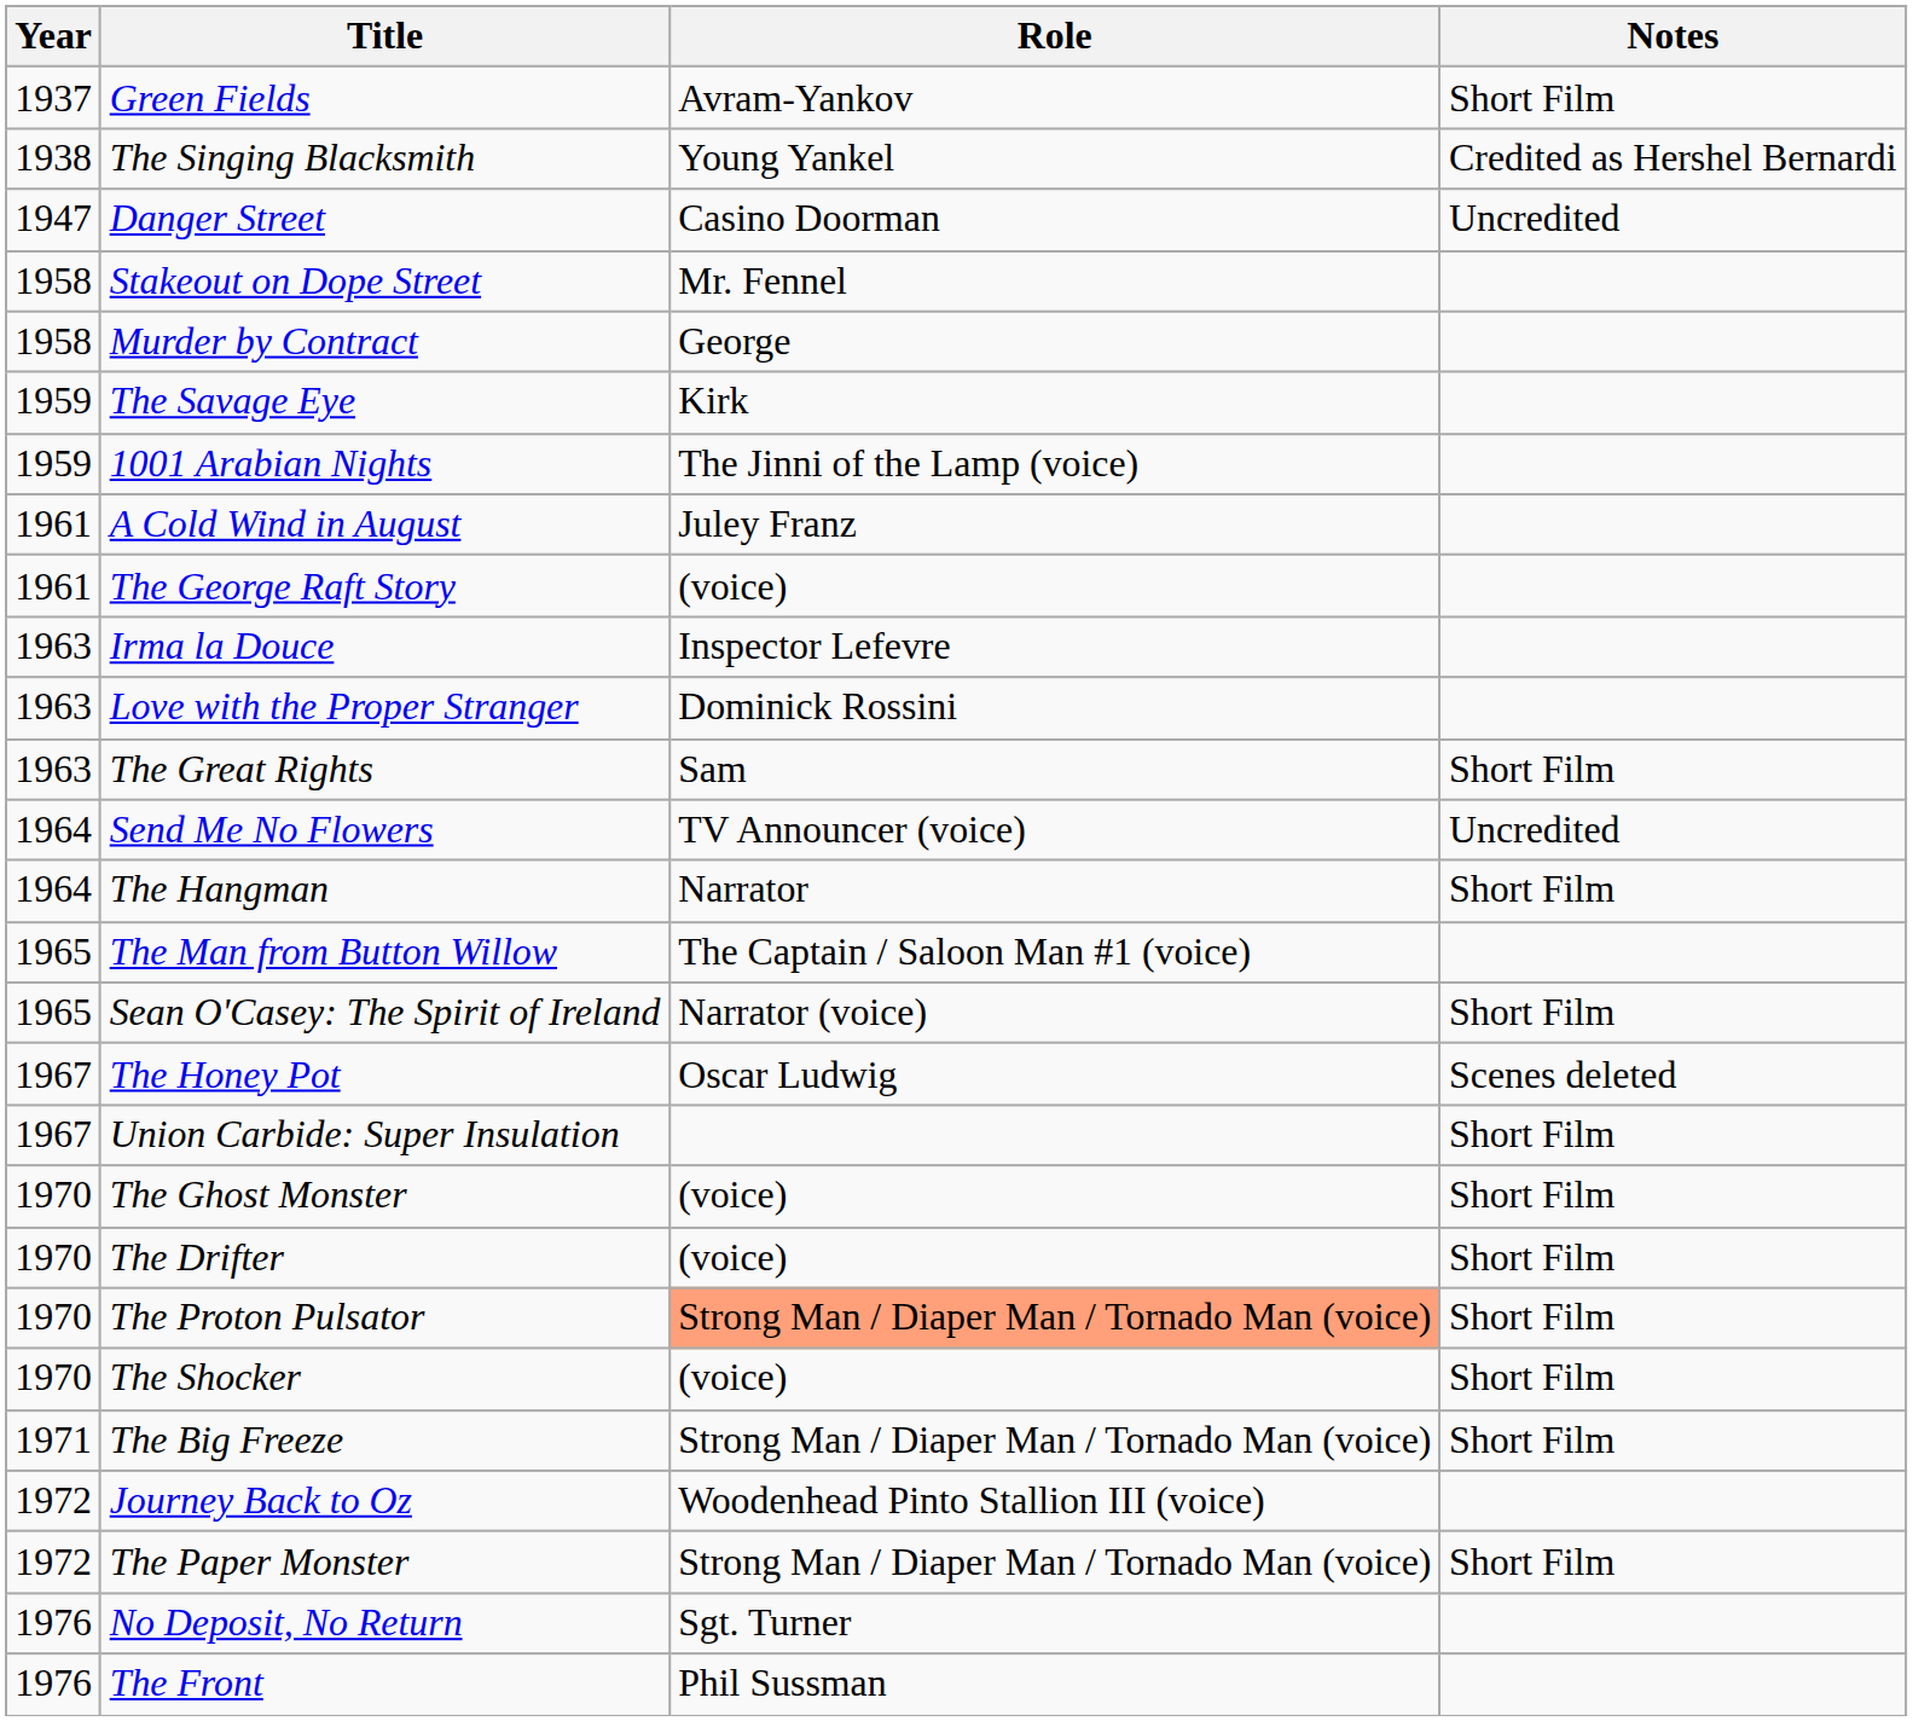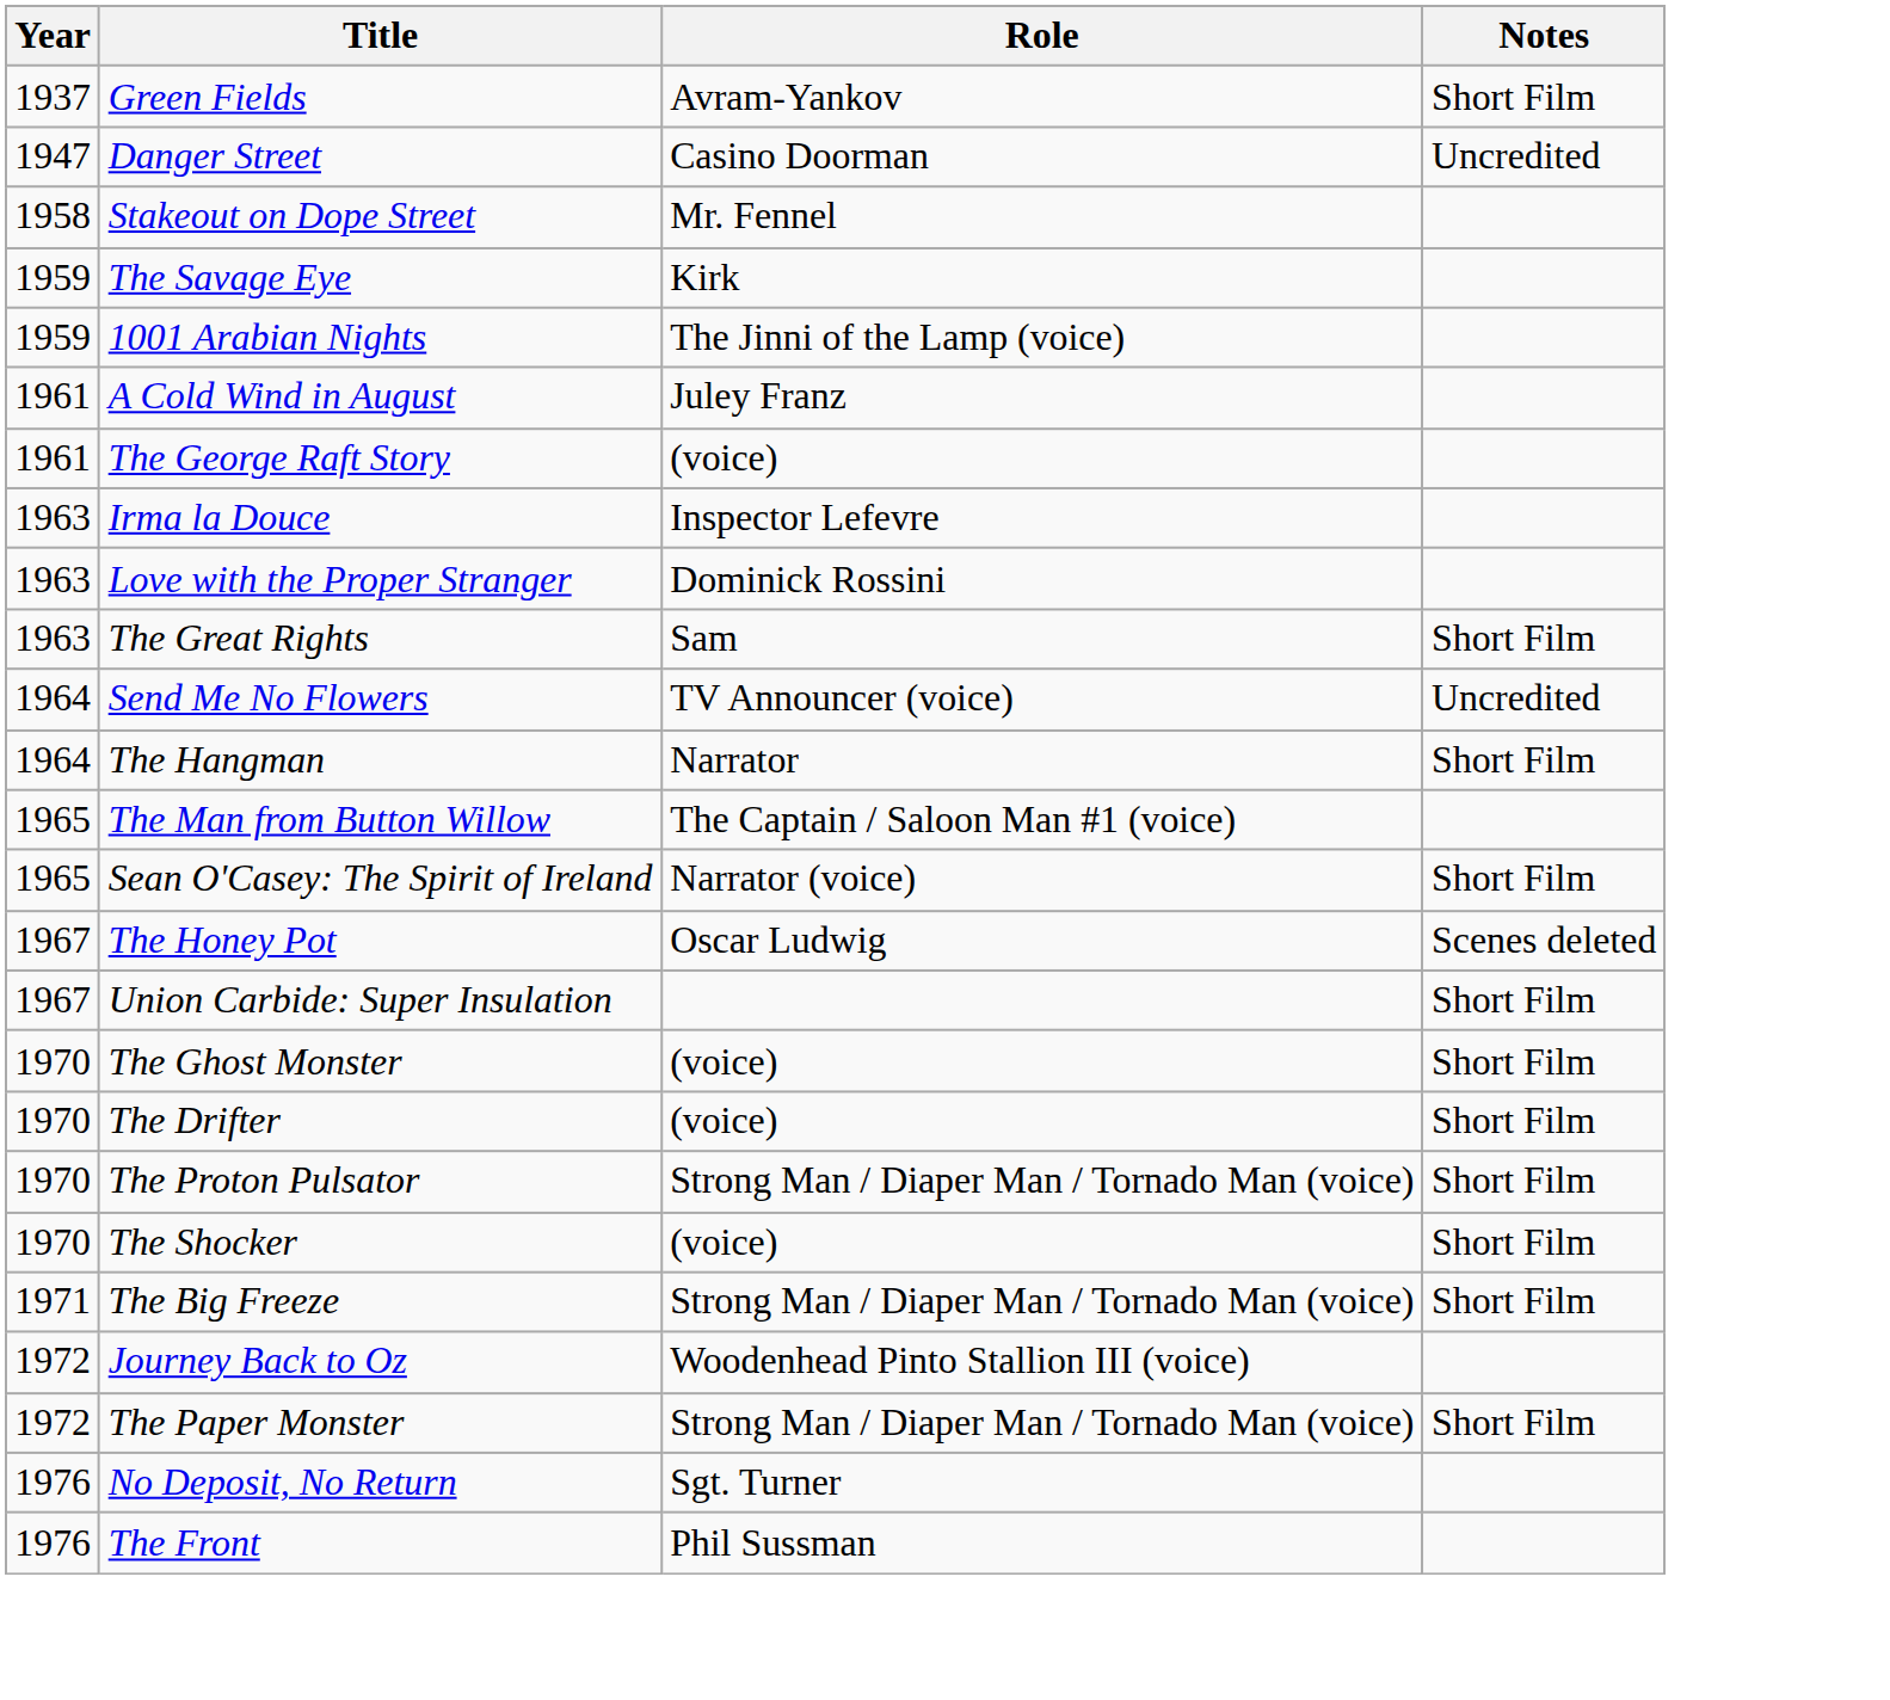- row: 1938 | The Singing Blacksmith | Young Yankel | Credited as Hershel Bernardi
- row: 1958 | Murder by Contract | George
The Proton Pulsator | Role: lightsalmon background -> no background
